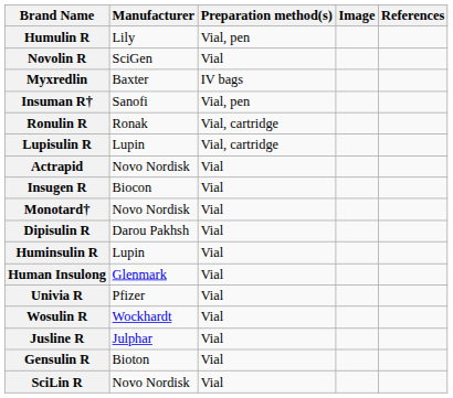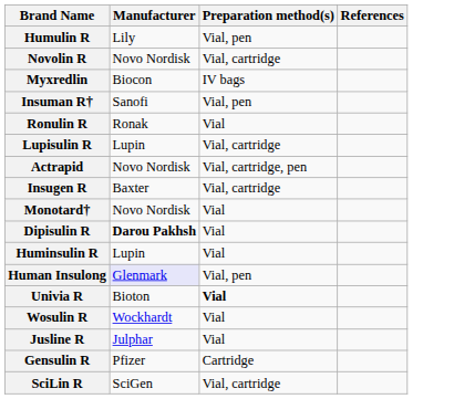- column: Image
Novolin R | Manufacturer: SciGen -> Novo Nordisk
Novolin R | Preparation method(s): Vial -> Vial, cartridge
Myxredlin | Manufacturer: Baxter -> Biocon
Ronulin R | Preparation method(s): Vial, cartridge -> Vial
Actrapid | Preparation method(s): Vial -> Vial, cartridge, pen
Insugen R | Manufacturer: Biocon -> Baxter
Insugen R | Preparation method(s): Vial -> Vial, cartridge
Dipisulin R | Manufacturer: normal -> bold
Human Insulong | Manufacturer: no background -> lavender background
Human Insulong | Preparation method(s): Vial -> Vial, pen
Univia R | Manufacturer: Pfizer -> Bioton
Univia R | Preparation method(s): normal -> bold
Gensulin R | Manufacturer: Bioton -> Pfizer
Gensulin R | Preparation method(s): Vial -> Cartridge
SciLin R | Manufacturer: Novo Nordisk -> SciGen
SciLin R | Preparation method(s): Vial -> Vial, cartridge
